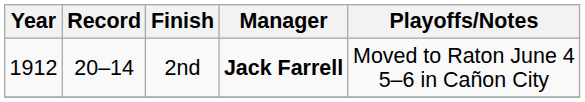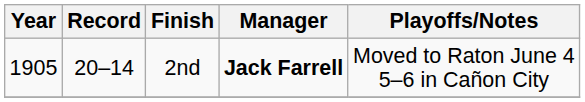2nd | Year: 1912 -> 1905
